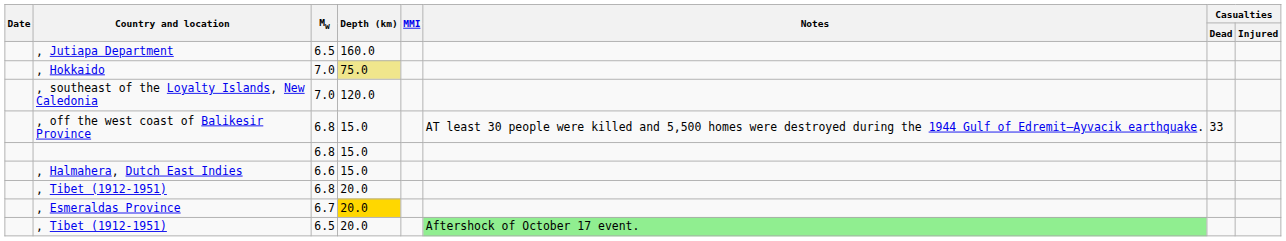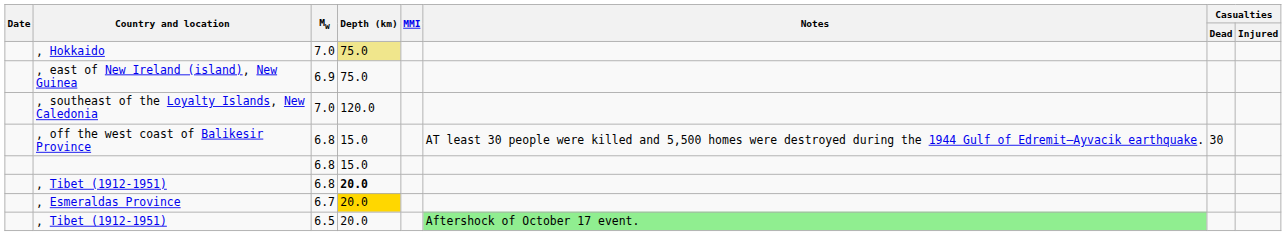- row: , Jutiapa Department | 6.5 | 160.0
+ row: , east of New Ireland (island), New Guinea | 6.9 | 75.0
, off the west coast of Balikesir Province | Casualties / Dead: 33 -> 30
- row: , Halmahera, Dutch East Indies | 6.6 | 15.0
, Tibet (1912-1951) / 6.8 | Depth (km): normal -> bold
